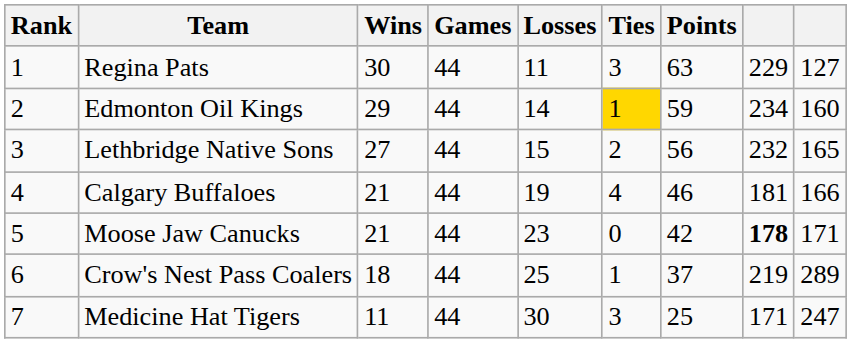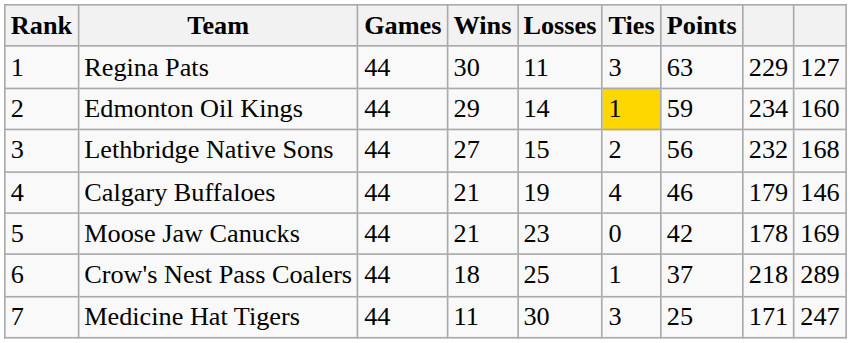columns swapped: Games <-> Wins
Lethbridge Native Sons | column 9: 165 -> 168
Calgary Buffaloes | column 8: 181 -> 179
Calgary Buffaloes | column 9: 166 -> 146
Moose Jaw Canucks | column 8: bold -> normal
Moose Jaw Canucks | column 9: 171 -> 169
Crow's Nest Pass Coalers | column 8: 219 -> 218
